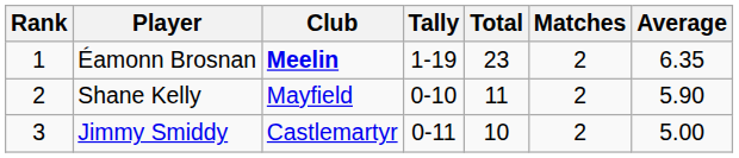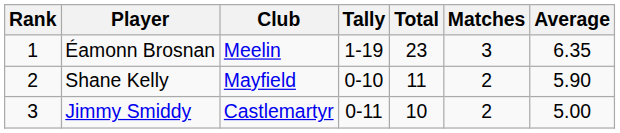Éamonn Brosnan | Club: bold -> normal
Éamonn Brosnan | Matches: 2 -> 3
